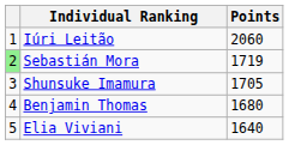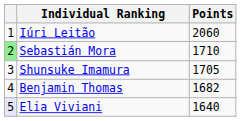Sebastián Mora | Points: 1719 -> 1710
Benjamin Thomas | Points: 1680 -> 1682
Elia Viviani | column 1: no background -> lavender background
